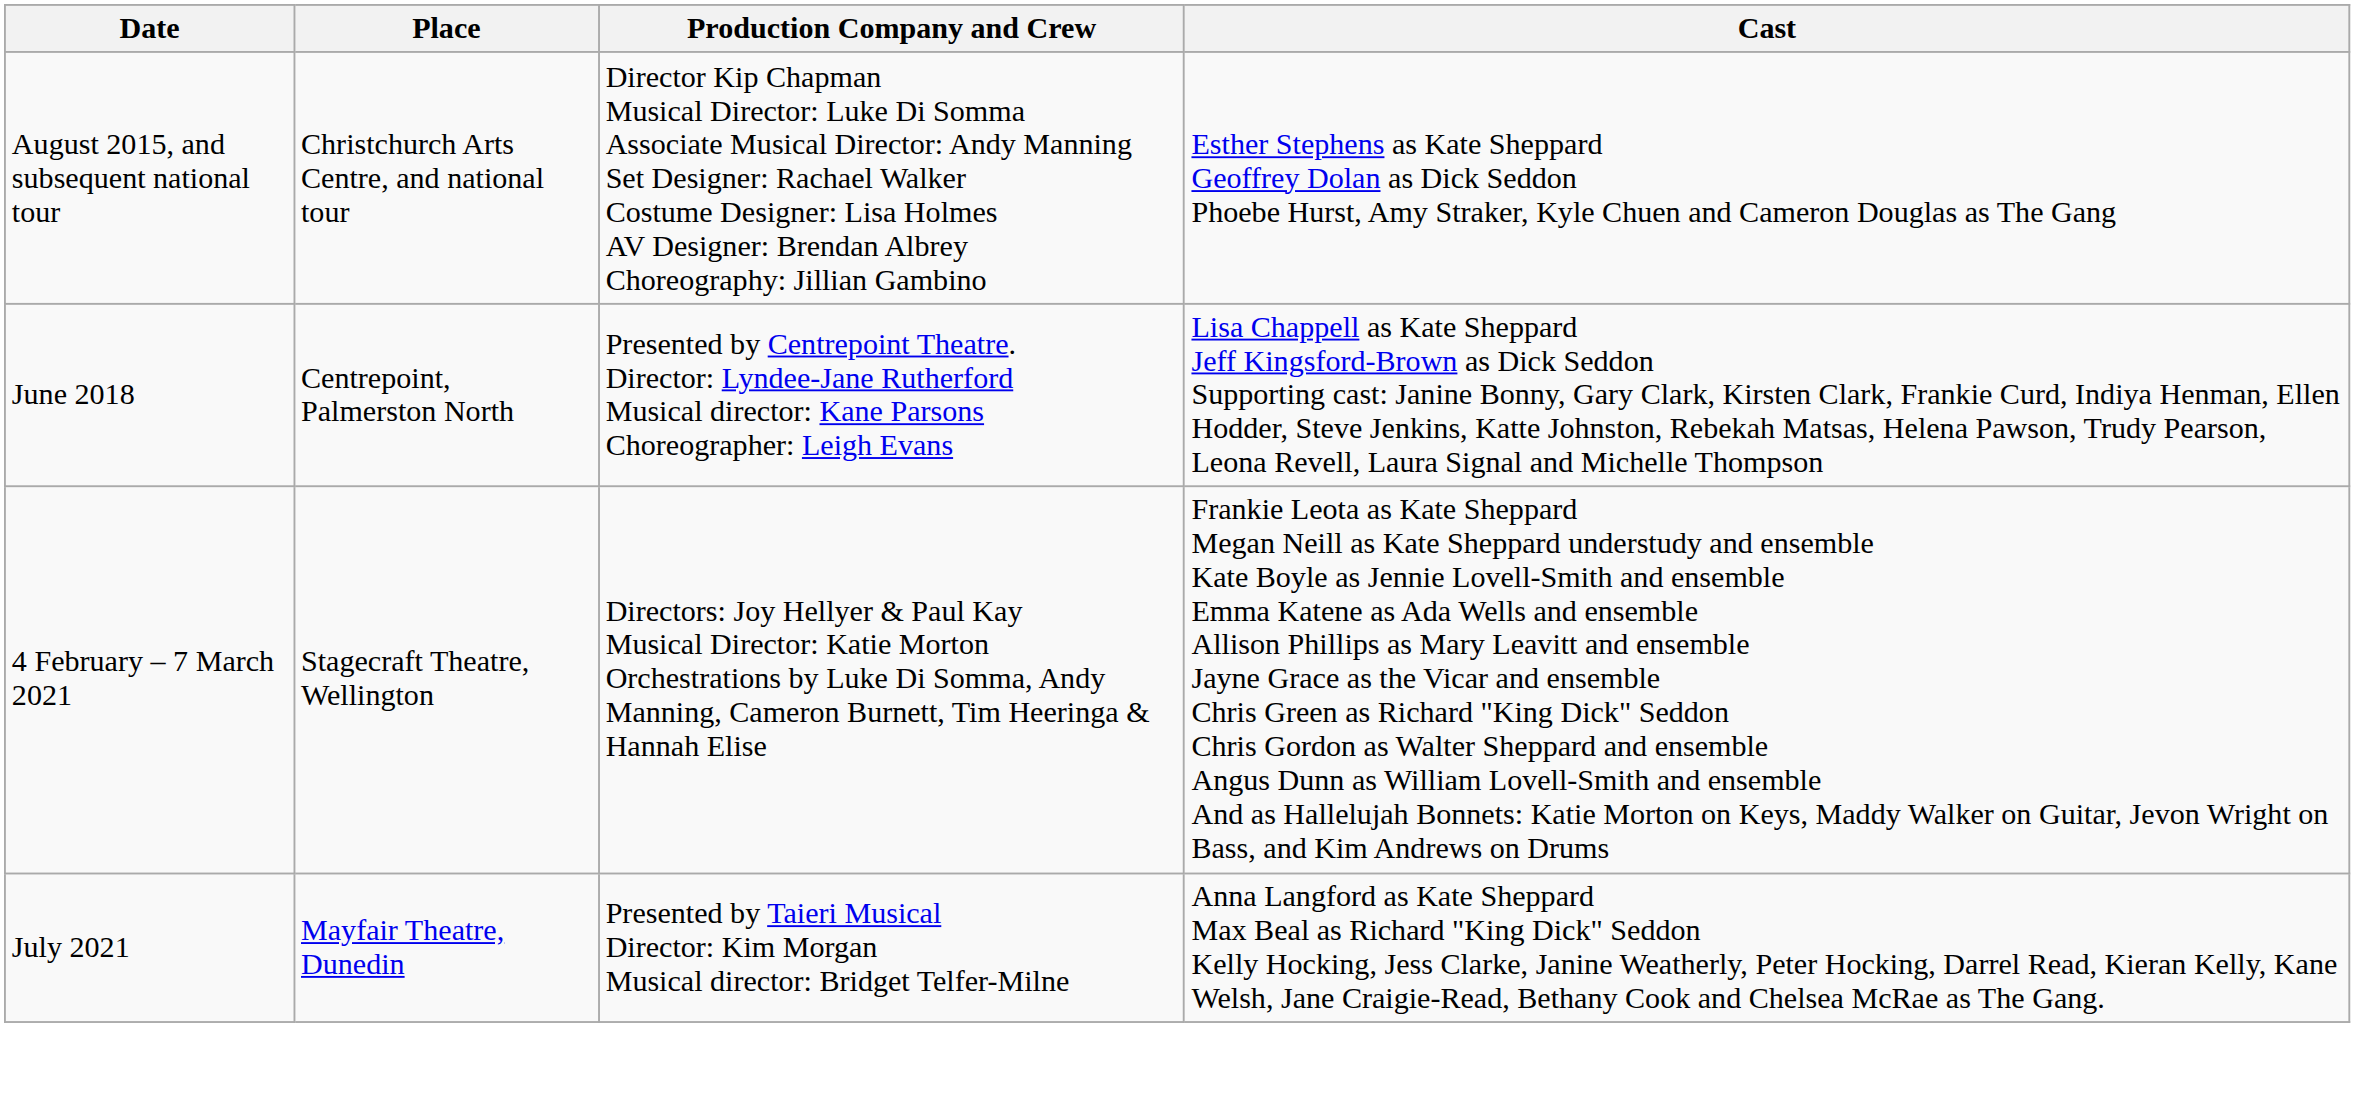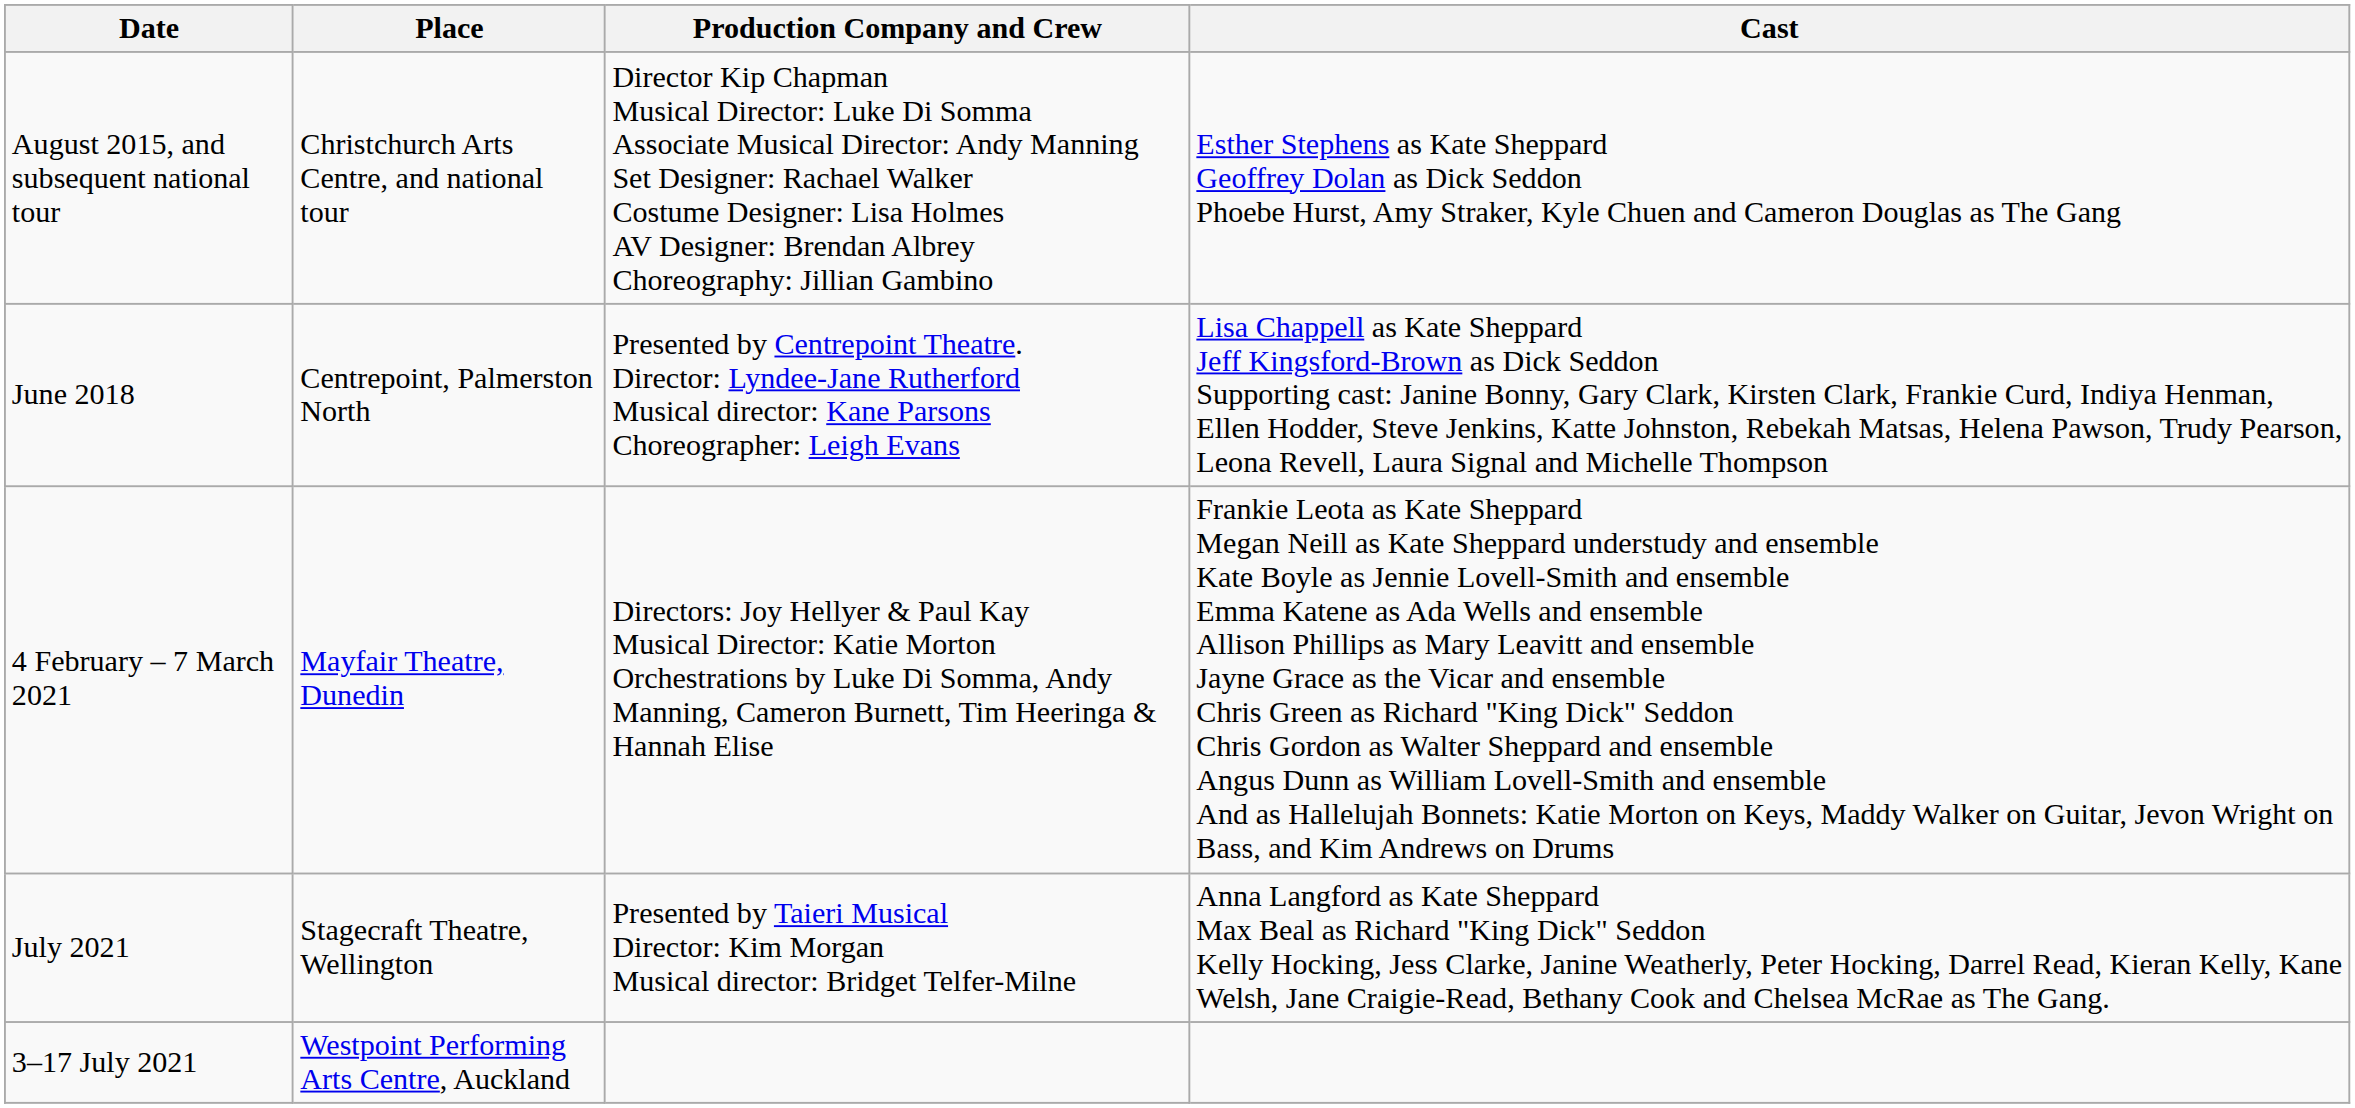4 February – 7 March 2021 | Place: Stagecraft Theatre, Wellington -> Mayfair Theatre, Dunedin
July 2021 | Place: Mayfair Theatre, Dunedin -> Stagecraft Theatre, Wellington
+ row: 3–17 July 2021 | Westpoint Performing Arts Centre, Auckland
